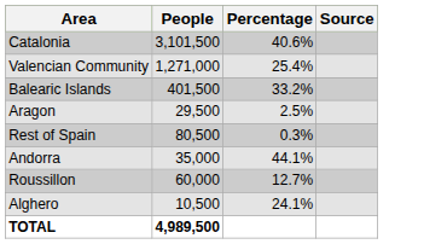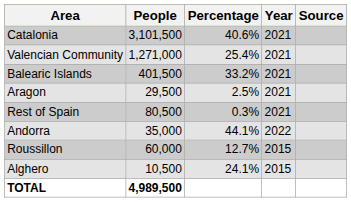+ column: Year | 2021 | 2021 | 2021 | 2021 | 2021 | 2022 | 2015 | 2015
